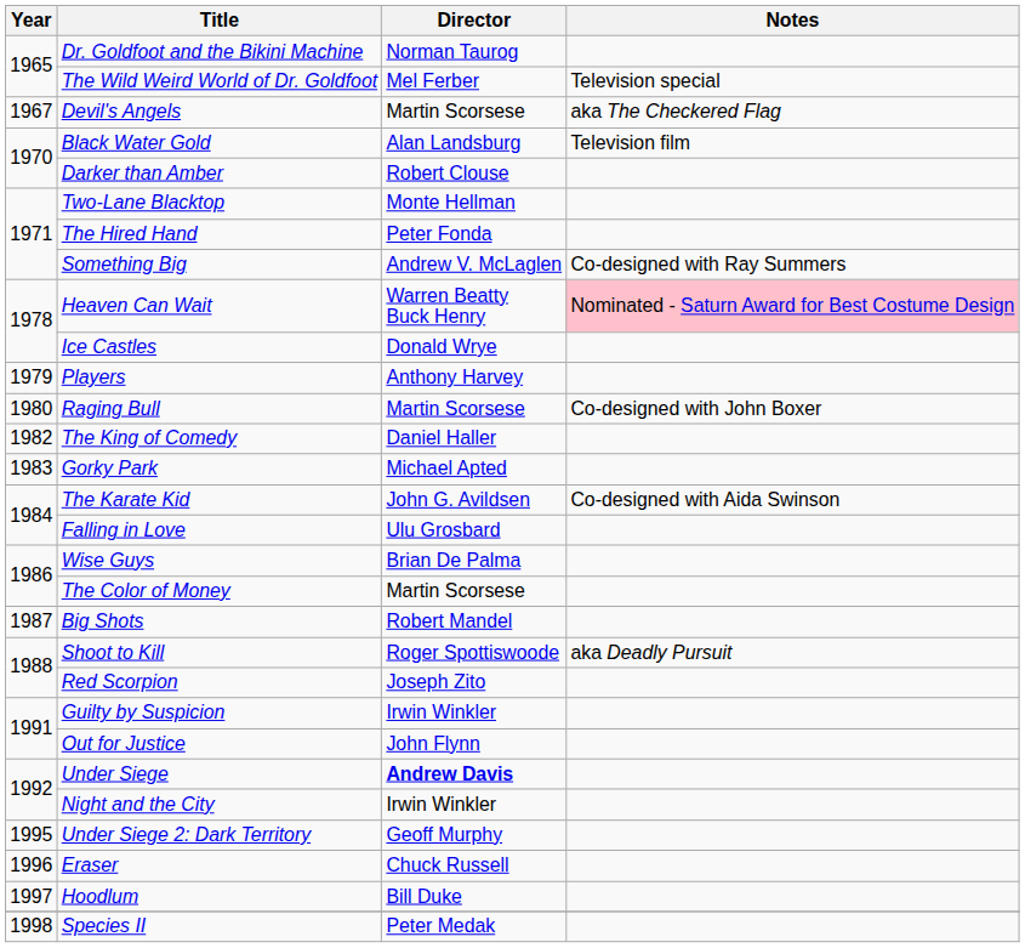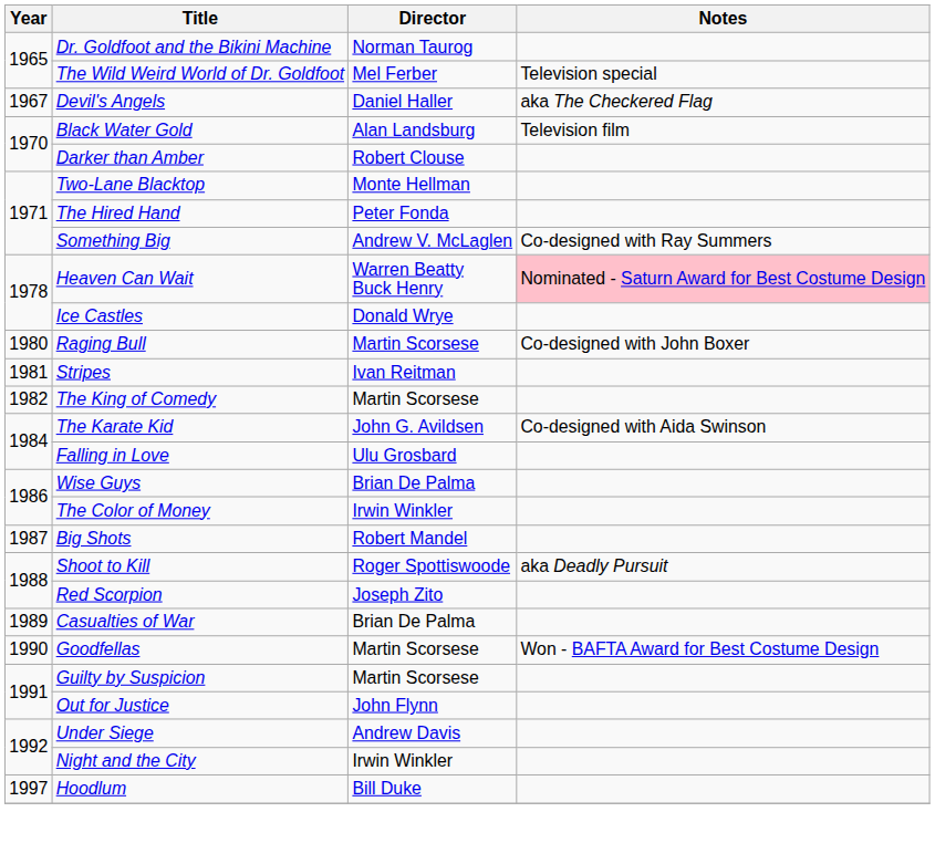Devil's Angels | Director: Martin Scorsese -> Daniel Haller
- row: 1979 | Players | Anthony Harvey
+ row: 1981 | Stripes | Ivan Reitman
The King of Comedy | Director: Daniel Haller -> Martin Scorsese
- row: 1983 | Gorky Park | Michael Apted
The Color of Money | Director: Martin Scorsese -> Irwin Winkler
+ row: 1989 | Casualties of War | Brian De Palma
+ row: 1990 | Goodfellas | Martin Scorsese | Won - BAFTA Award for Best Costume Design
Guilty by Suspicion | Director: Irwin Winkler -> Martin Scorsese
Under Siege | Director: bold -> normal
- row: 1995 | Under Siege 2: Dark Territory | Geoff Murphy
- row: 1996 | Eraser | Chuck Russell
- row: 1998 | Species II | Peter Medak
